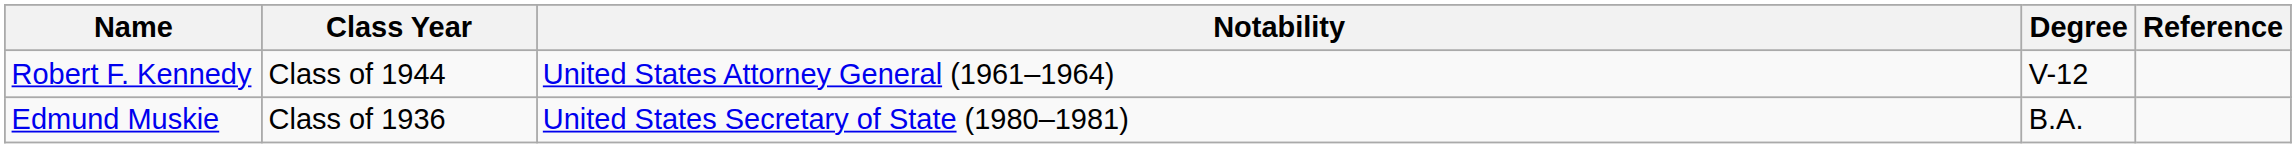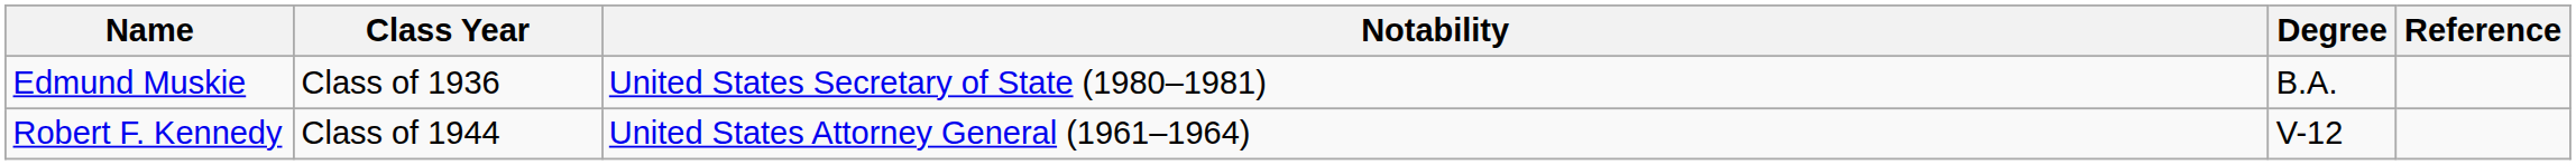rows swapped: Edmund Muskie <-> Robert F. Kennedy
